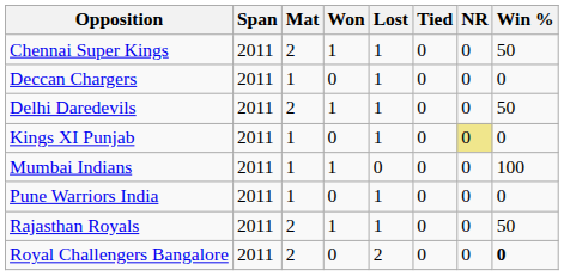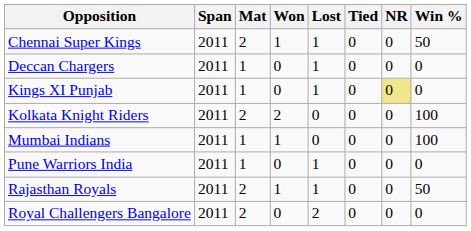- row: Delhi Daredevils | 2011 | 2 | 1 | 1 | 0 | 0 | 50
+ row: Kolkata Knight Riders | 2011 | 2 | 2 | 0 | 0 | 0 | 100
Royal Challengers Bangalore | Win %: bold -> normal
